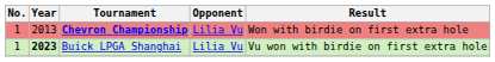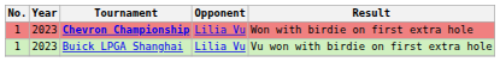Chevron Championship | Year: 2013 -> 2023
Buick LPGA Shanghai | Year: bold -> normal
